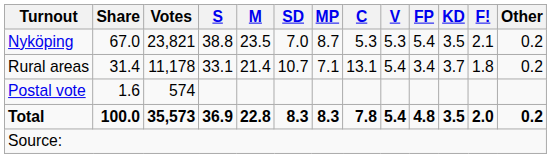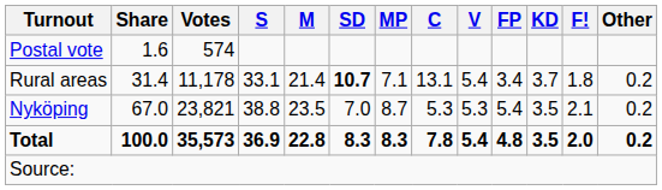rows swapped: Nyköping <-> Postal vote
Rural areas | SD: normal -> bold
